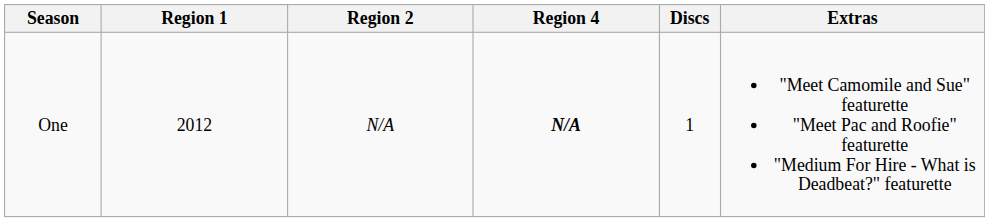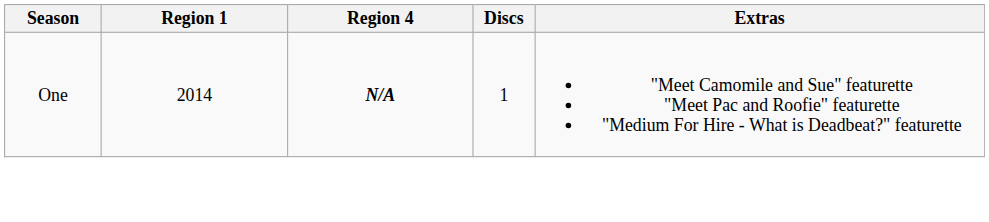- column: Region 2 | N/A
One | Region 1: 2012 -> 2014
